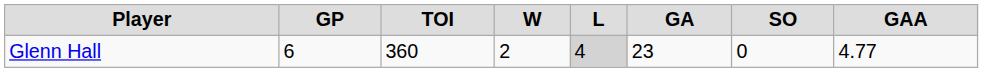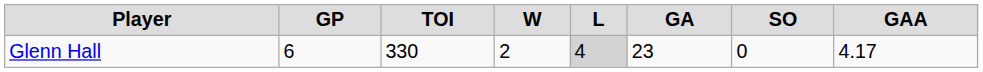Glenn Hall | TOI: 360 -> 330
Glenn Hall | GAA: 4.77 -> 4.17
